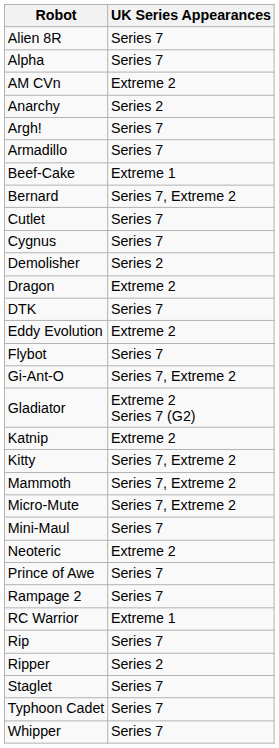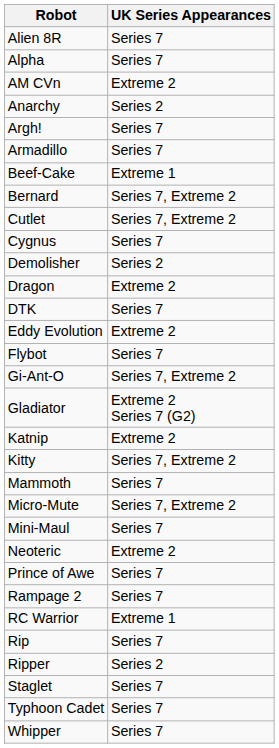Cutlet | UK Series Appearances: Series 7 -> Series 7, Extreme 2
Mammoth | UK Series Appearances: Series 7, Extreme 2 -> Series 7
